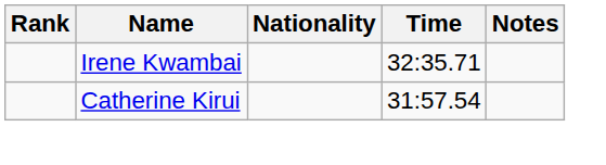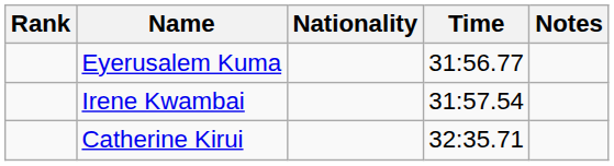+ row: Eyerusalem Kuma | 31:56.77
Irene Kwambai | Time: 32:35.71 -> 31:57.54
Catherine Kirui | Time: 31:57.54 -> 32:35.71
